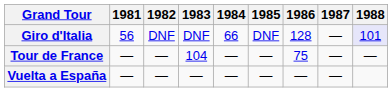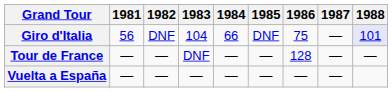Giro d'Italia | 1983: DNF -> 104
Giro d'Italia | 1986: 128 -> 75
Tour de France | 1983: 104 -> DNF
Tour de France | 1986: 75 -> 128
